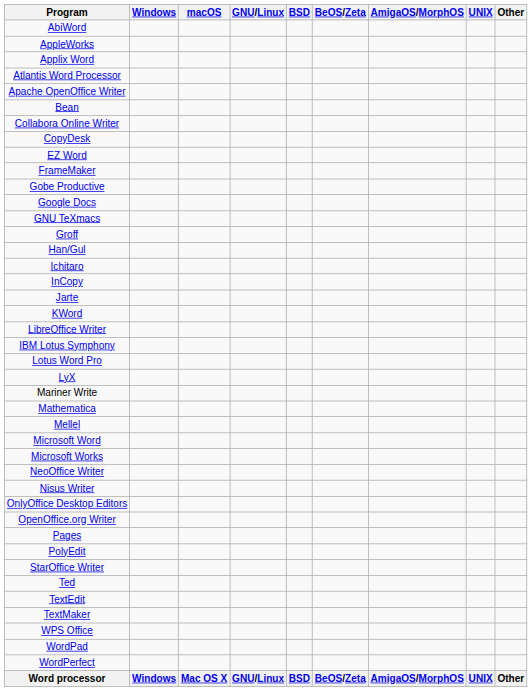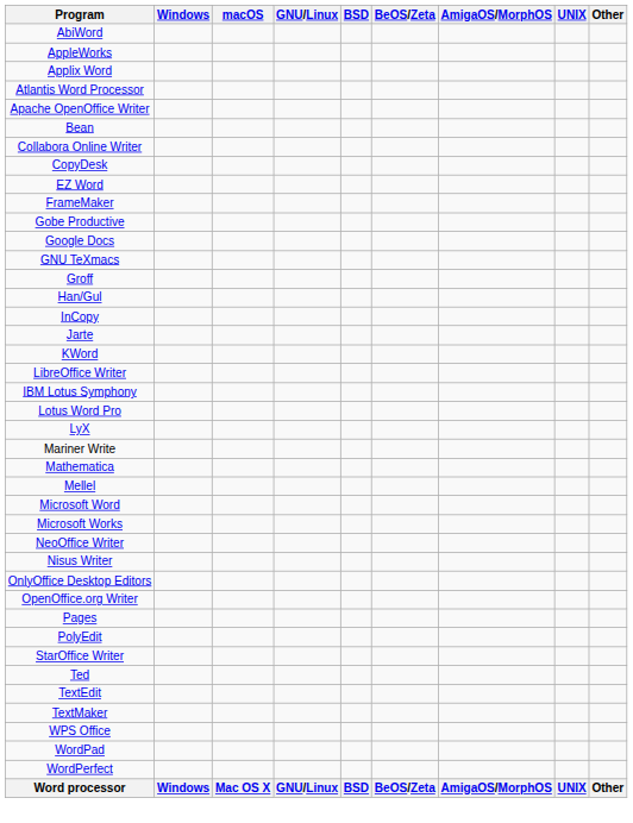- row: Ichitaro
